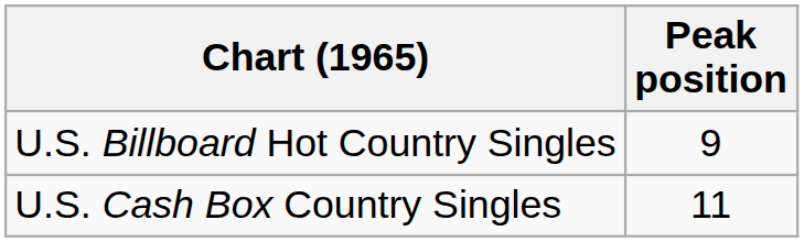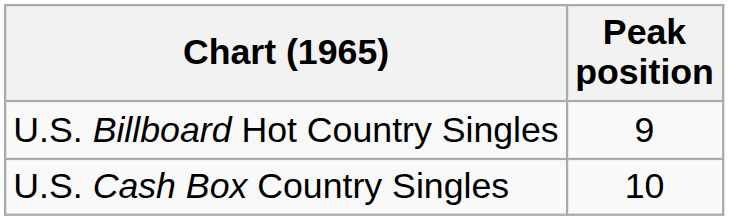U.S. Cash Box Country Singles | Peak position: 11 -> 10
